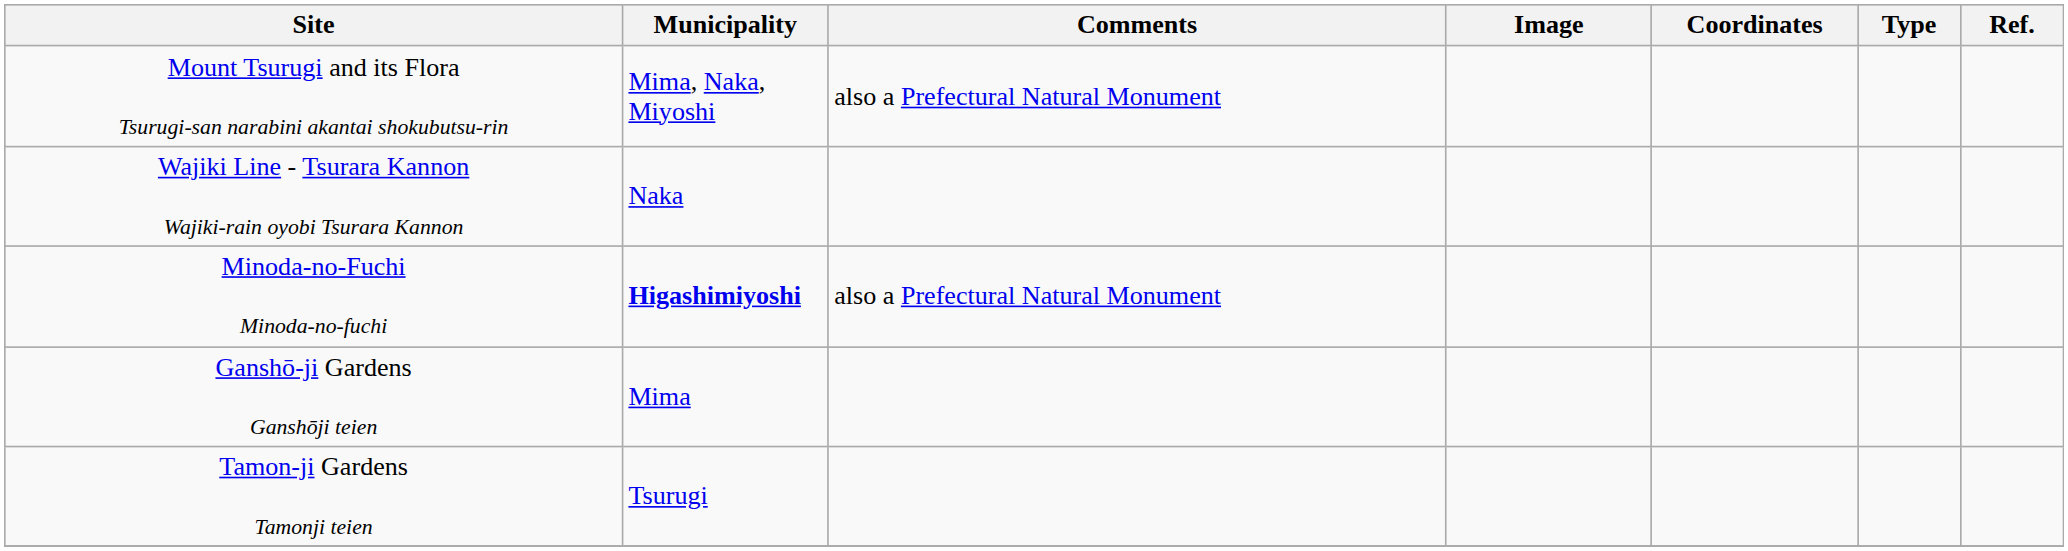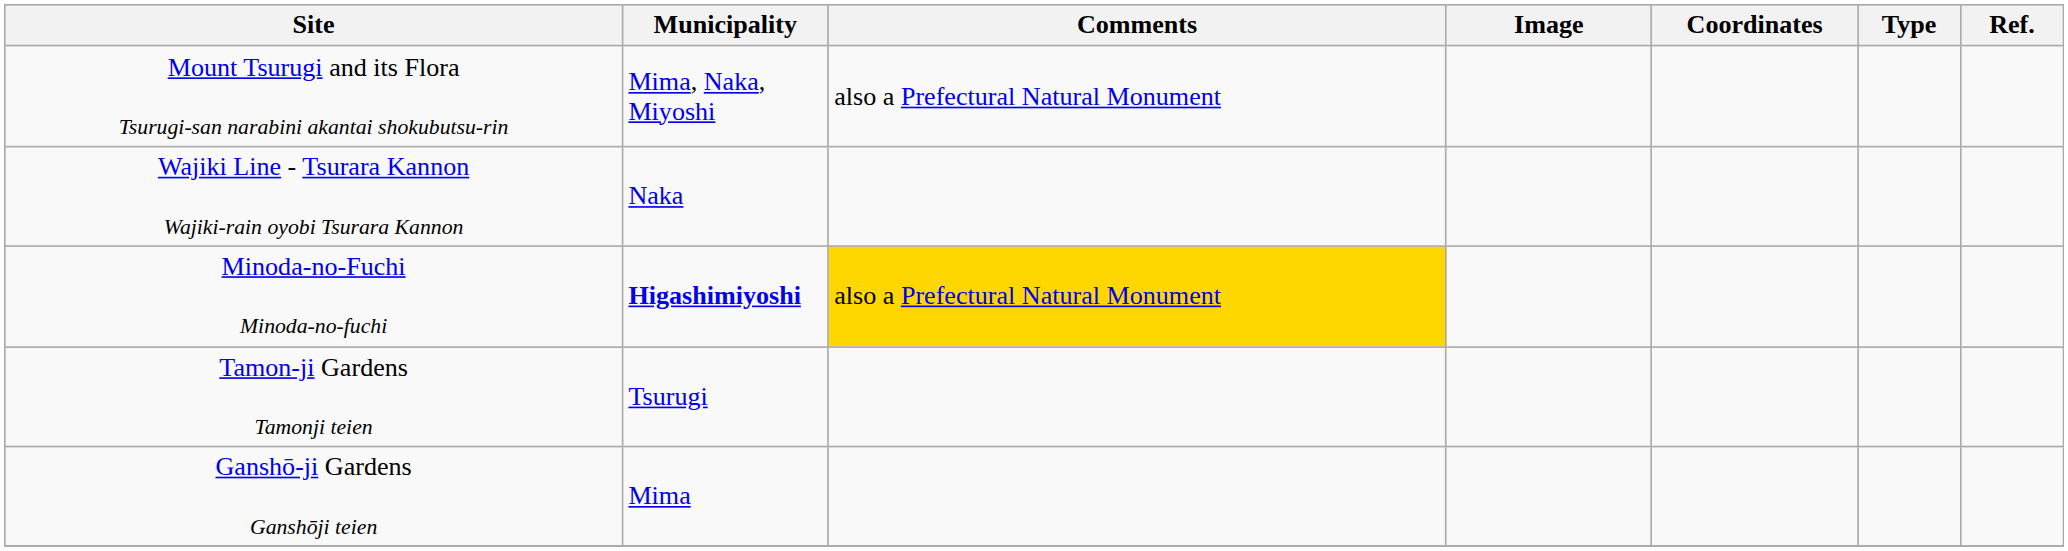Minoda-no-Fuchi Minoda-no-fuchi | Comments: no background -> gold background
rows swapped: Ganshō-ji Gardens Ganshōji teien <-> Tamon-ji Gardens Tamonji teien
